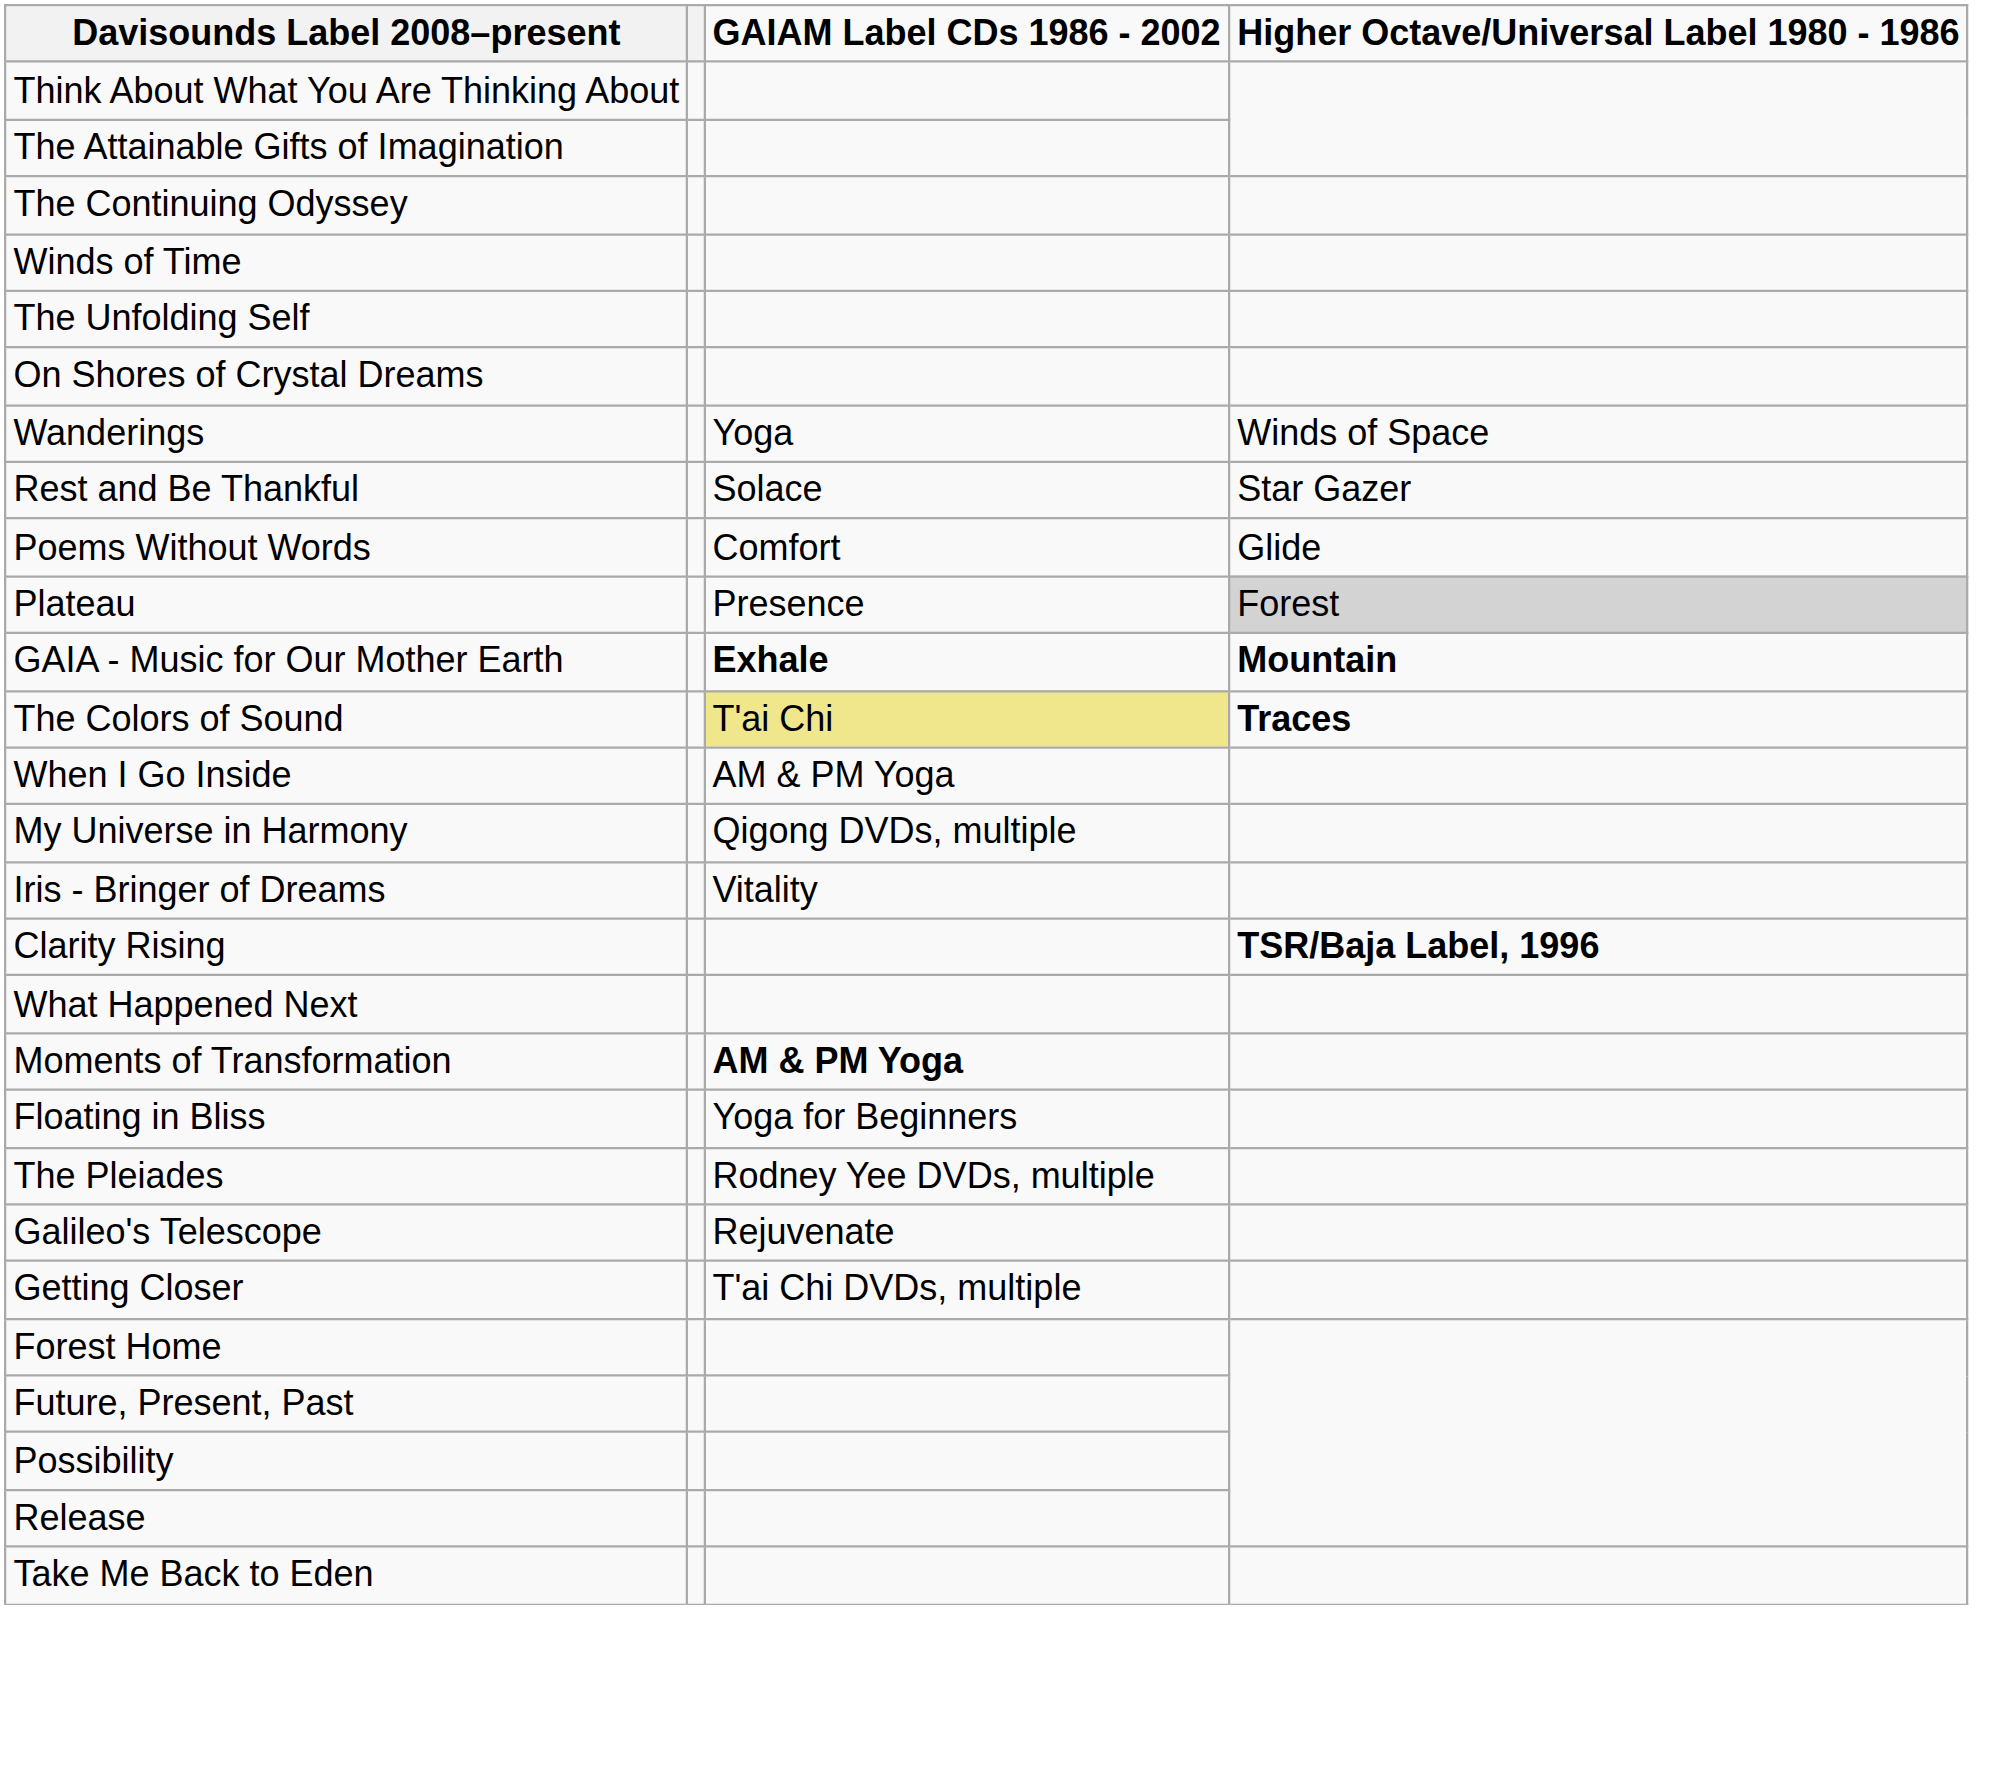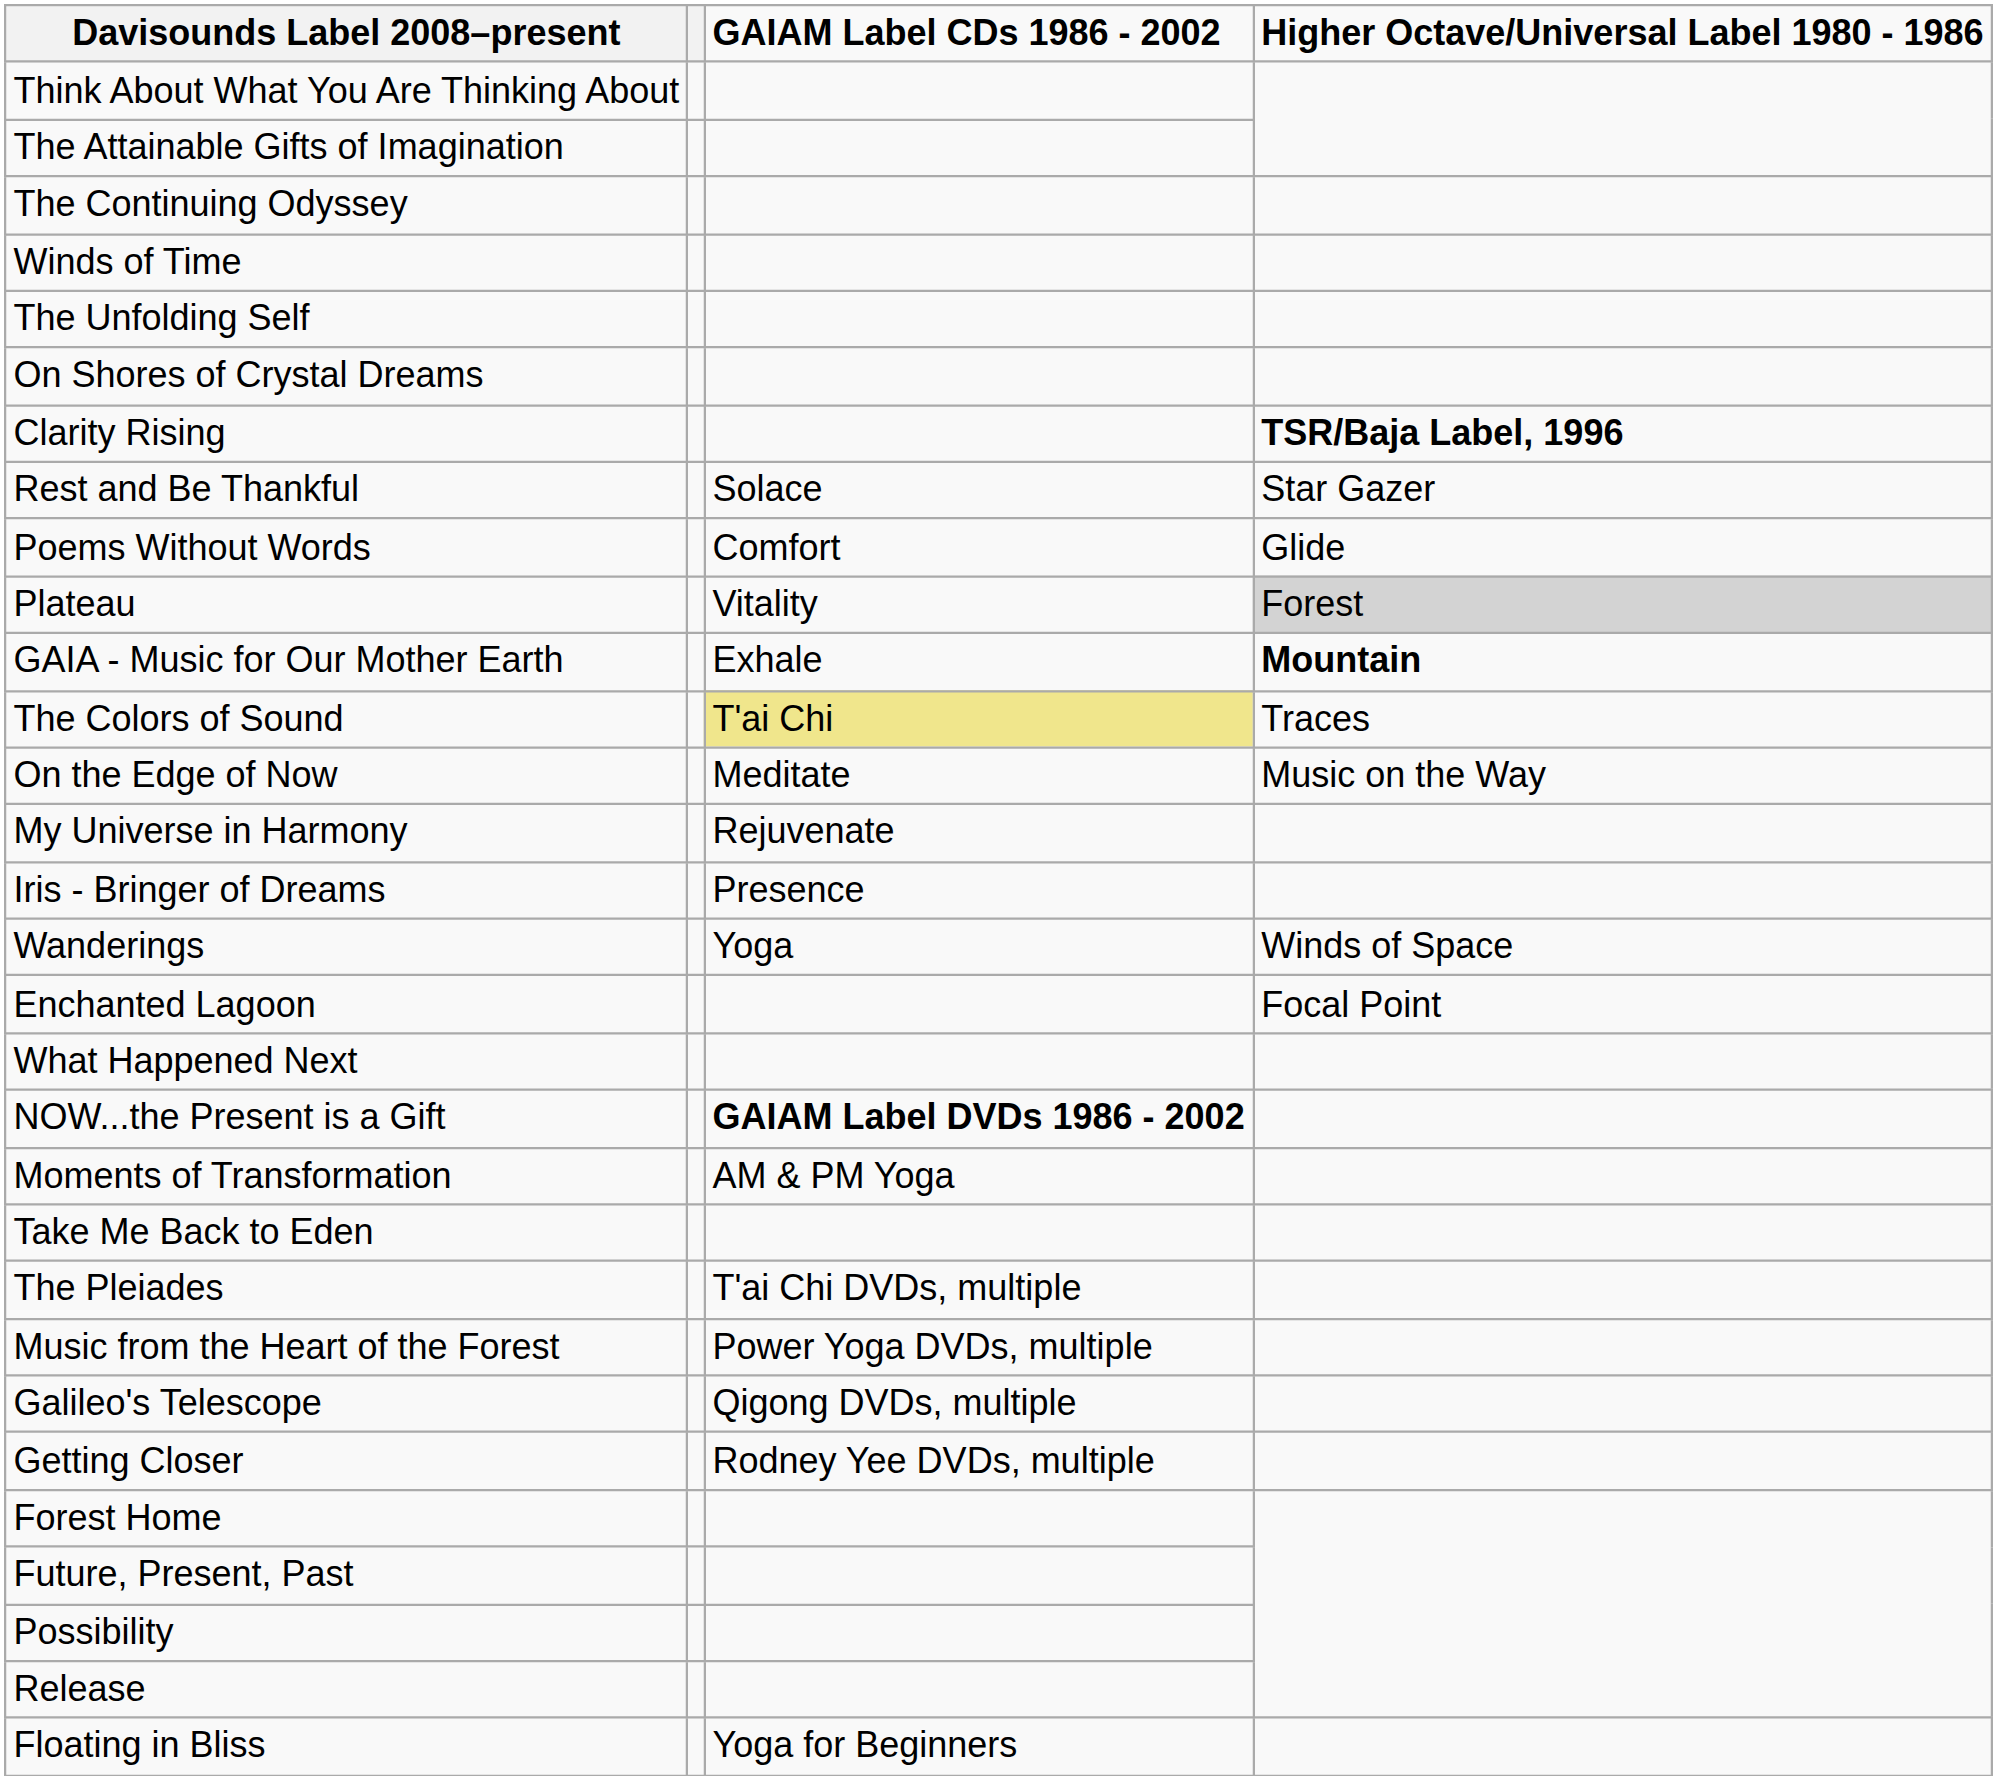rows swapped: Wanderings <-> Clarity Rising
Plateau | GAIAM Label CDs 1986 - 2002: Presence -> Vitality
GAIA - Music for Our Mother Earth | GAIAM Label CDs 1986 - 2002: bold -> normal
The Colors of Sound | Higher Octave/Universal Label 1980 - 1986: bold -> normal
+ row: On the Edge of Now | Meditate | Music on the Way
- row: When I Go Inside | AM & PM Yoga
My Universe in Harmony | GAIAM Label CDs 1986 - 2002: Qigong DVDs, multiple -> Rejuvenate
Iris - Bringer of Dreams | GAIAM Label CDs 1986 - 2002: Vitality -> Presence
+ row: Enchanted Lagoon | Focal Point
+ row: NOW...the Present is a Gift | GAIAM Label DVDs 1986 - 2002
Moments of Transformation | GAIAM Label CDs 1986 - 2002: bold -> normal
rows swapped: Floating in Bliss <-> Take Me Back to Eden
The Pleiades | GAIAM Label CDs 1986 - 2002: Rodney Yee DVDs, multiple -> T'ai Chi DVDs, multiple
+ row: Music from the Heart of the Forest | Power Yoga DVDs, multiple
Galileo's Telescope | GAIAM Label CDs 1986 - 2002: Rejuvenate -> Qigong DVDs, multiple
Getting Closer | GAIAM Label CDs 1986 - 2002: T'ai Chi DVDs, multiple -> Rodney Yee DVDs, multiple
